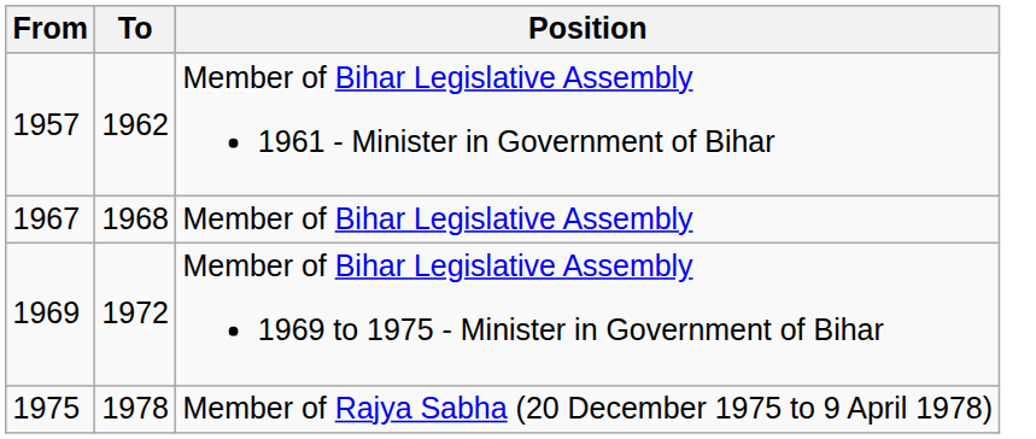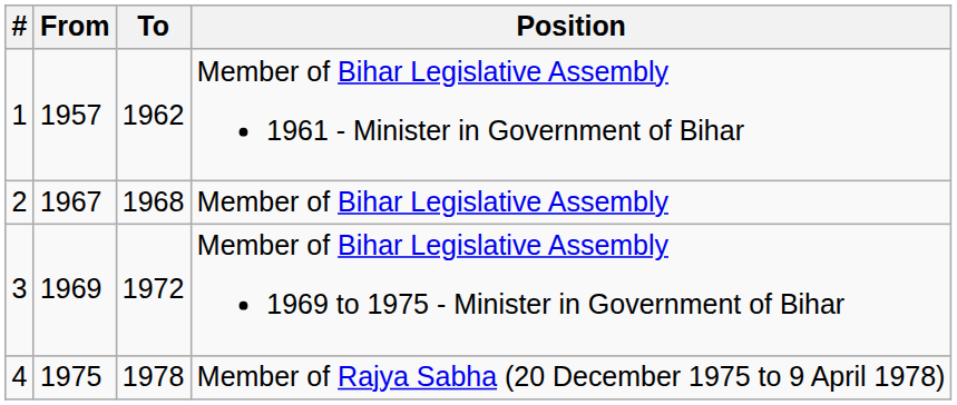+ column: # | 1 | 2 | 3 | 4
